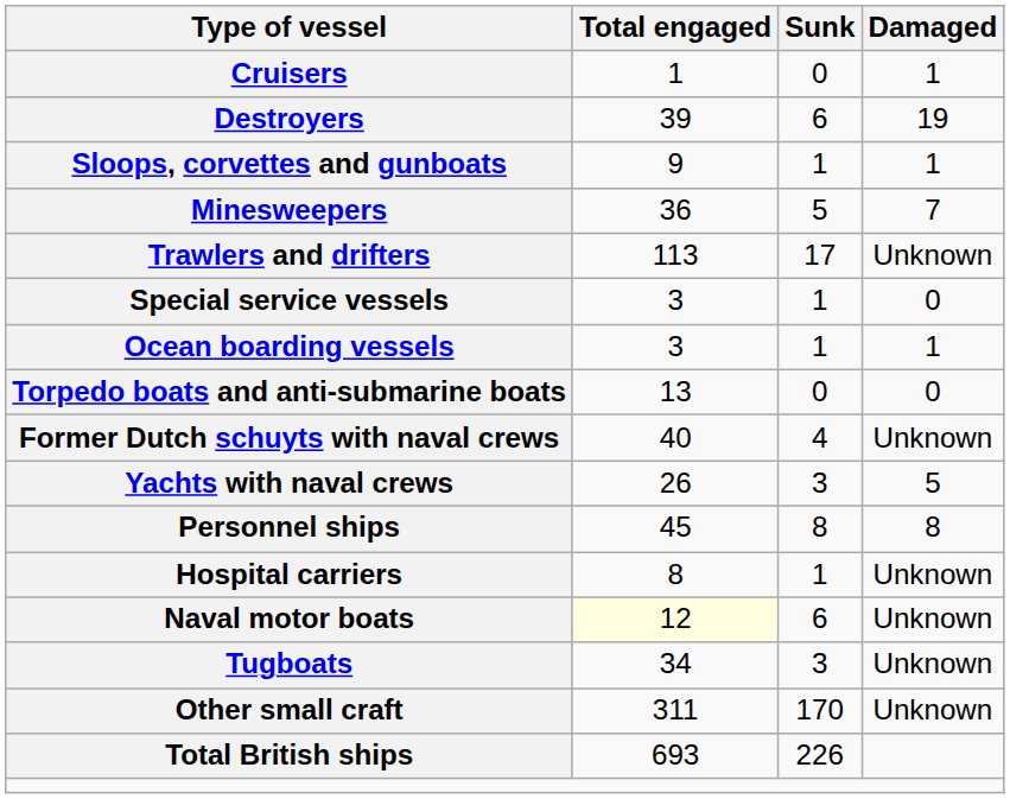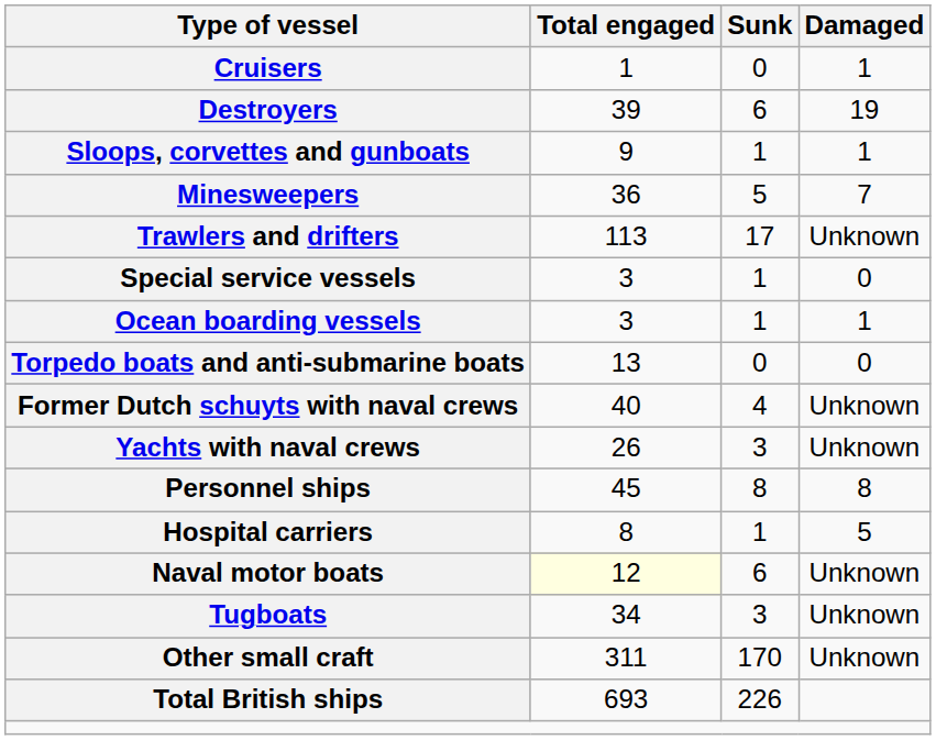Yachts with naval crews | Damaged: 5 -> Unknown
Hospital carriers | Damaged: Unknown -> 5
